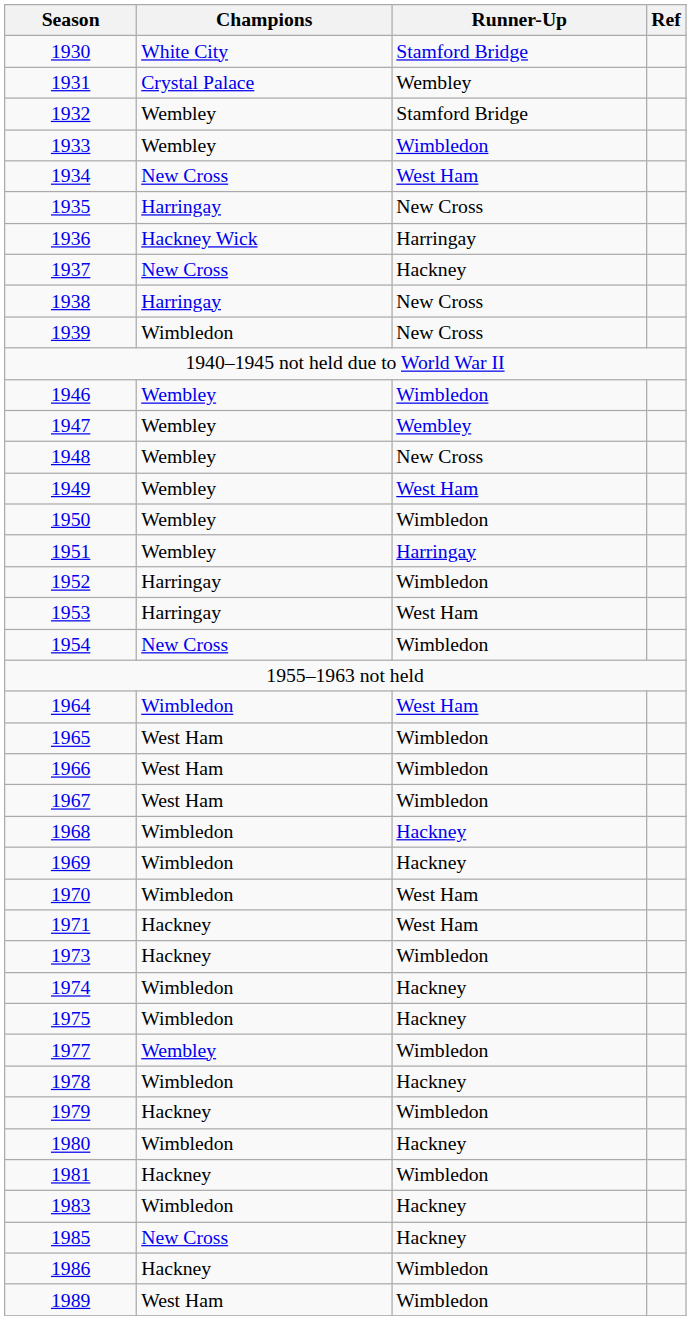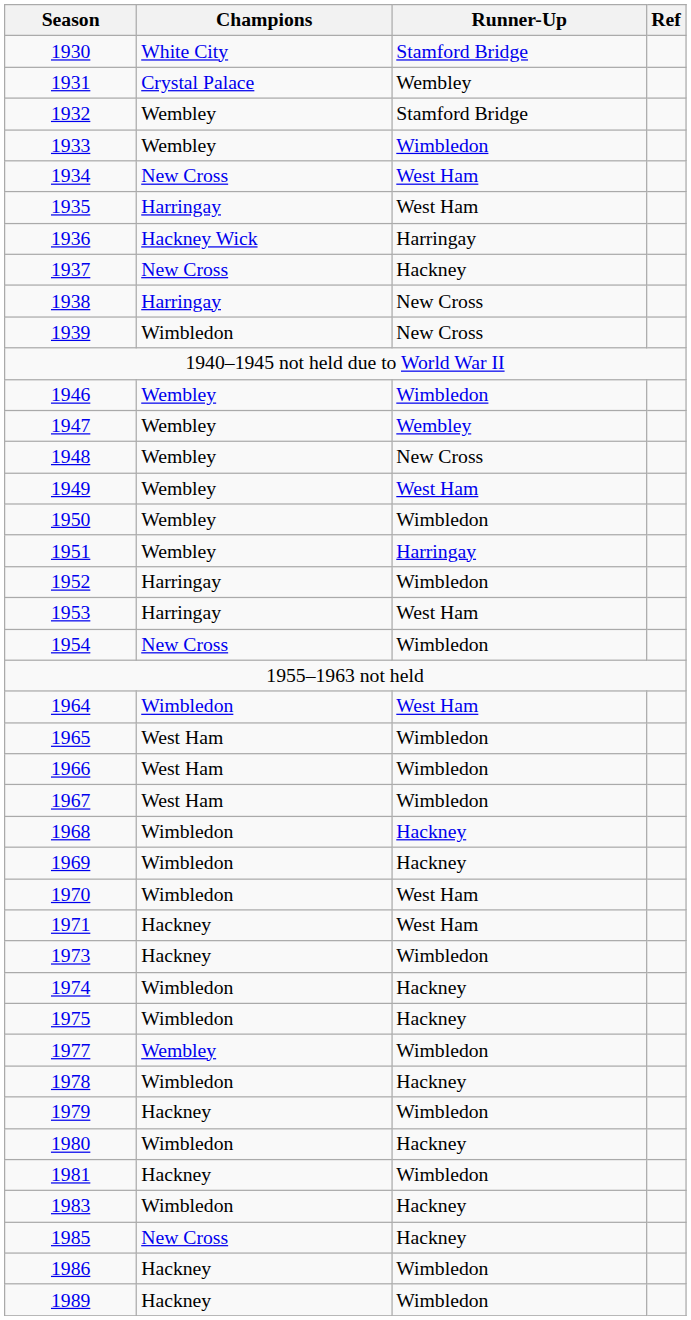1935 | Runner-Up: New Cross -> West Ham
1989 | Champions: West Ham -> Hackney
